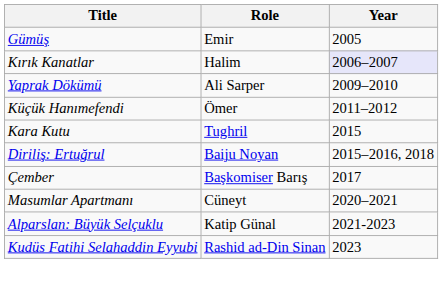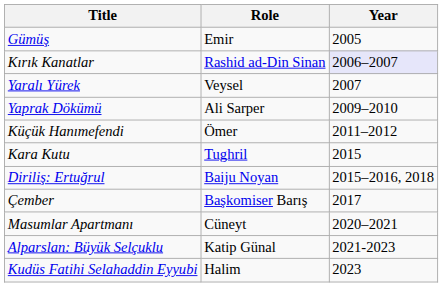Kırık Kanatlar | Role: Halim -> Rashid ad-Din Sinan
+ row: Yaralı Yürek | Veysel | 2007
Kudüs Fatihi Selahaddin Eyyubi | Role: Rashid ad-Din Sinan -> Halim
